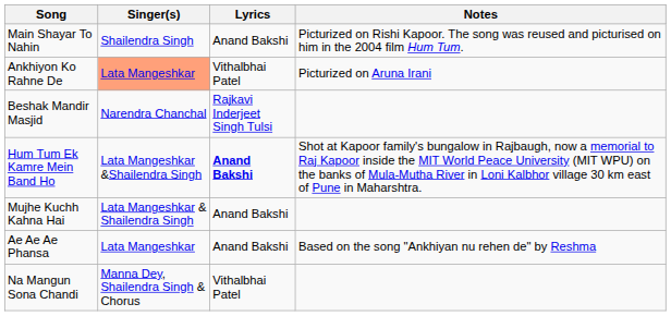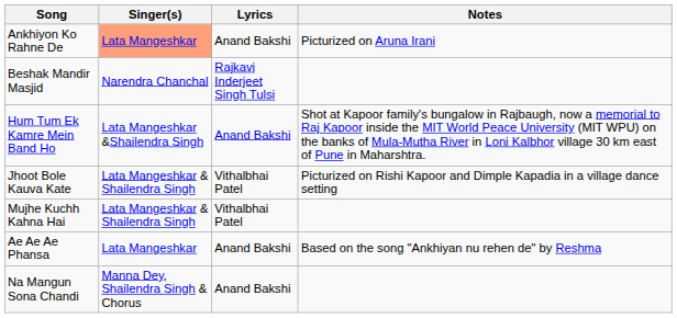- row: Main Shayar To Nahin | Shailendra Singh | Anand Bakshi | Picturized on Rishi Kapoor. The song was reused and picturised on him in the 2004 film Hum Tum.
Ankhiyon Ko Rahne De | Lyrics: Vithalbhai Patel -> Anand Bakshi
Hum Tum Ek Kamre Mein Band Ho | Lyrics: bold -> normal
+ row: Jhoot Bole Kauva Kate | Lata Mangeshkar & Shailendra Singh | Vithalbhai Patel | Picturized on Rishi Kapoor and Dimple Kapadia in a village dance setting
Mujhe Kuchh Kahna Hai | Lyrics: Anand Bakshi -> Vithalbhai Patel
Na Mangun Sona Chandi | Lyrics: Vithalbhai Patel -> Anand Bakshi
